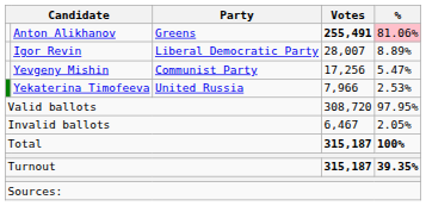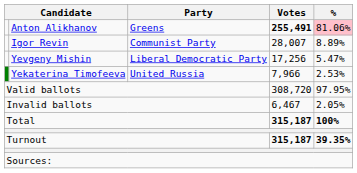Igor Revin | Party: Liberal Democratic Party -> Communist Party
Yevgeny Mishin | Party: Communist Party -> Liberal Democratic Party
